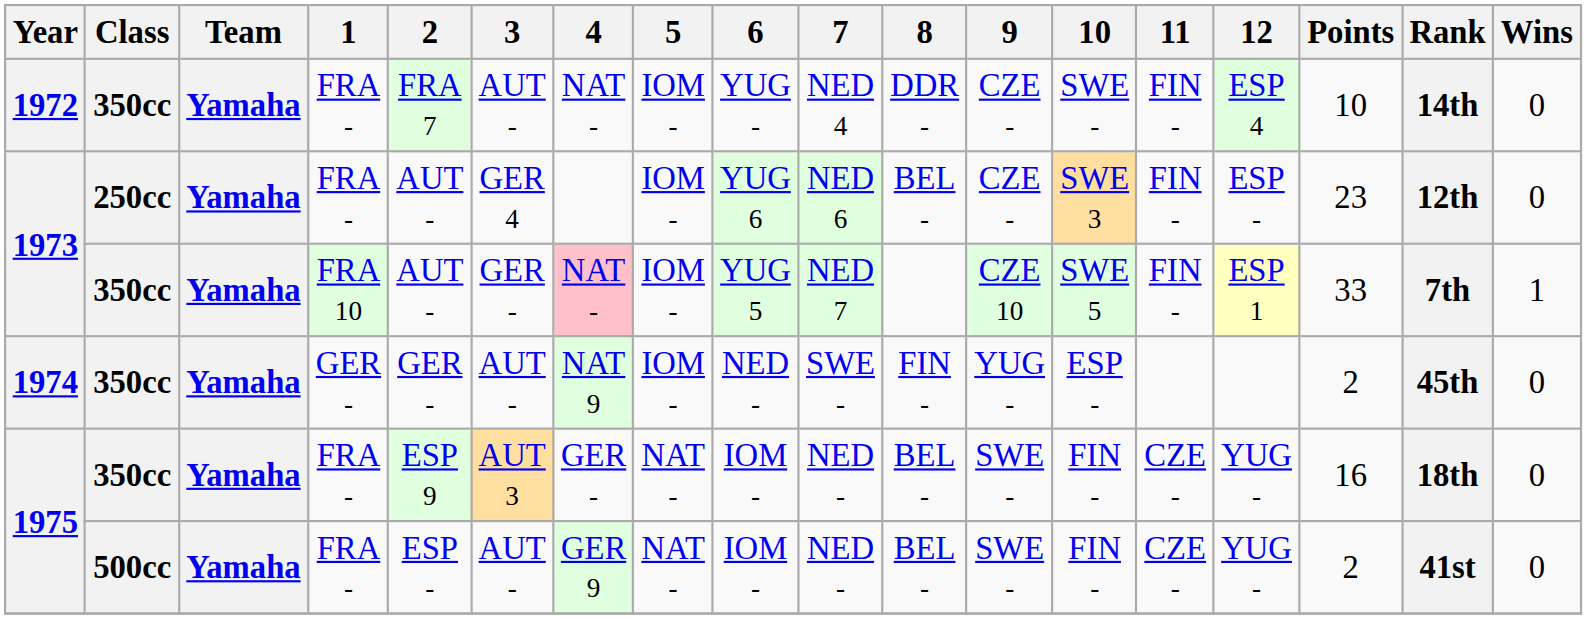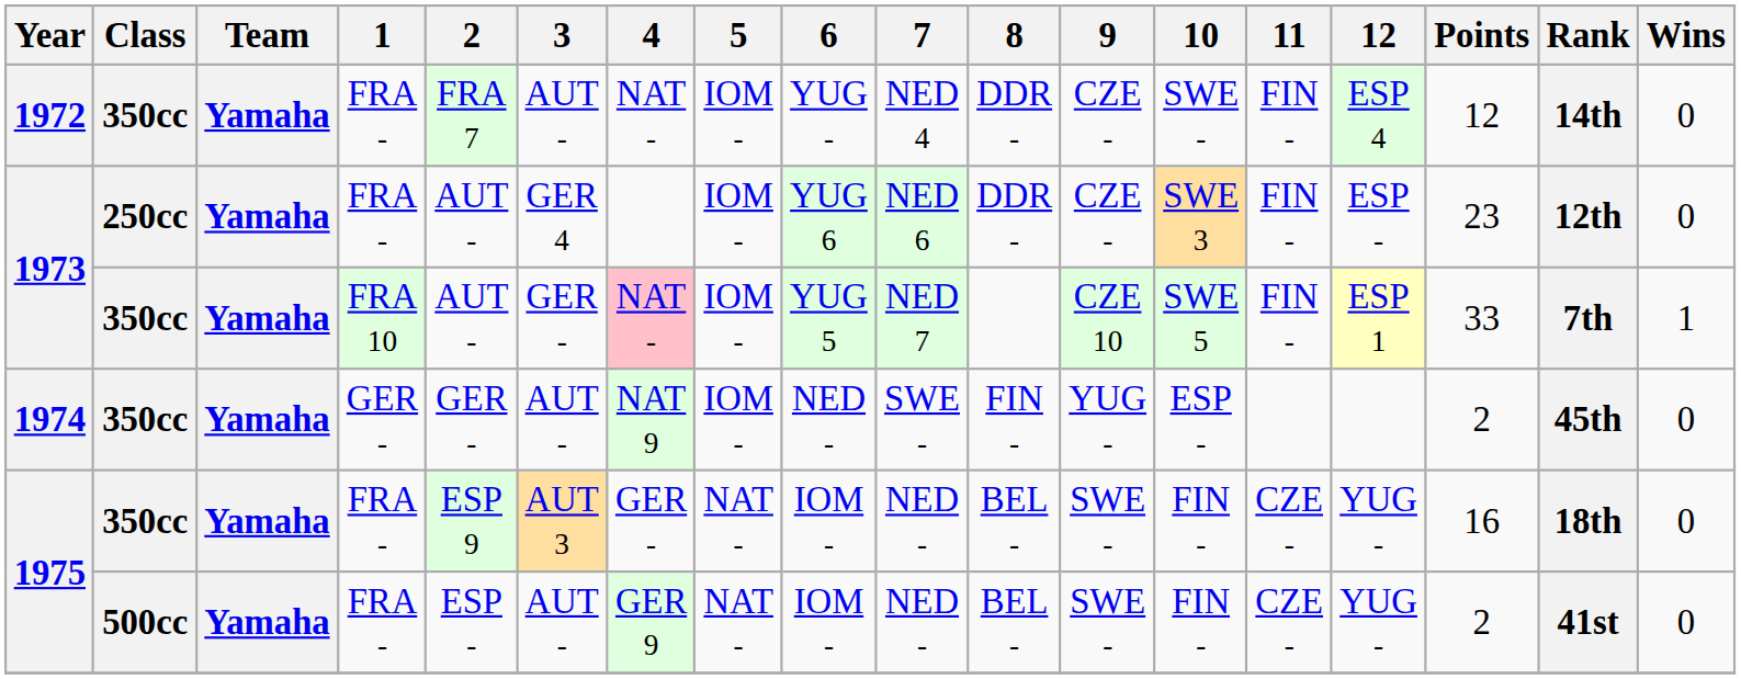1972 | Points: 10 -> 12
1973 / 250cc | 8: BEL - -> DDR -
